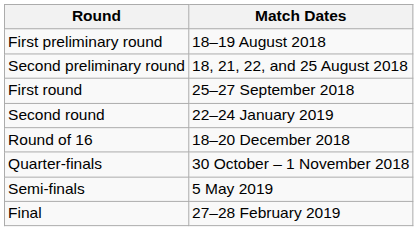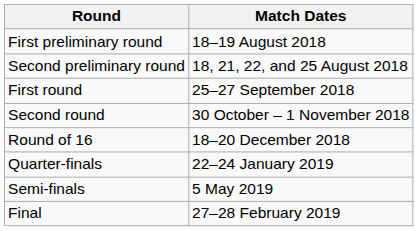Second round | Match Dates: 22–24 January 2019 -> 30 October – 1 November 2018
Quarter-finals | Match Dates: 30 October – 1 November 2018 -> 22–24 January 2019
